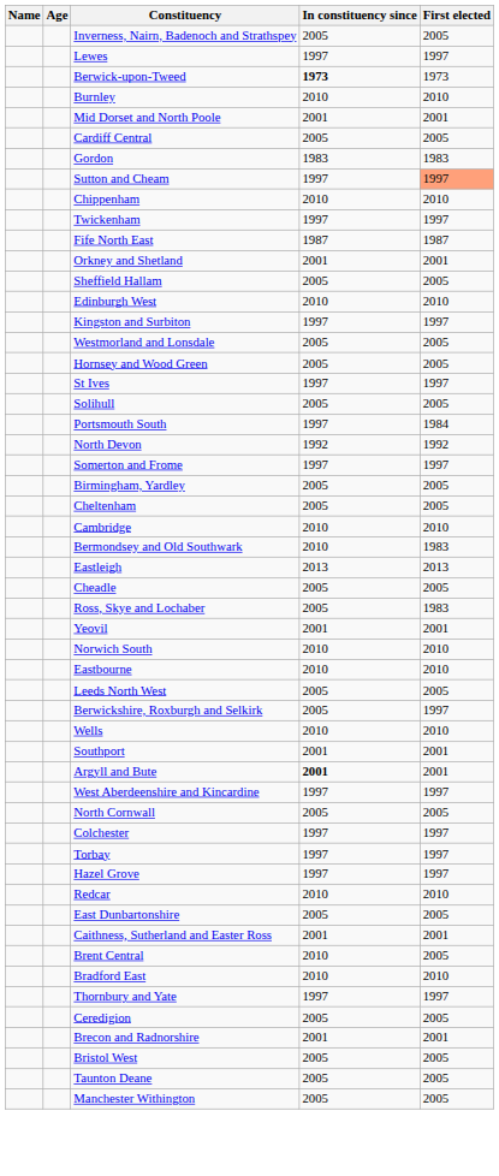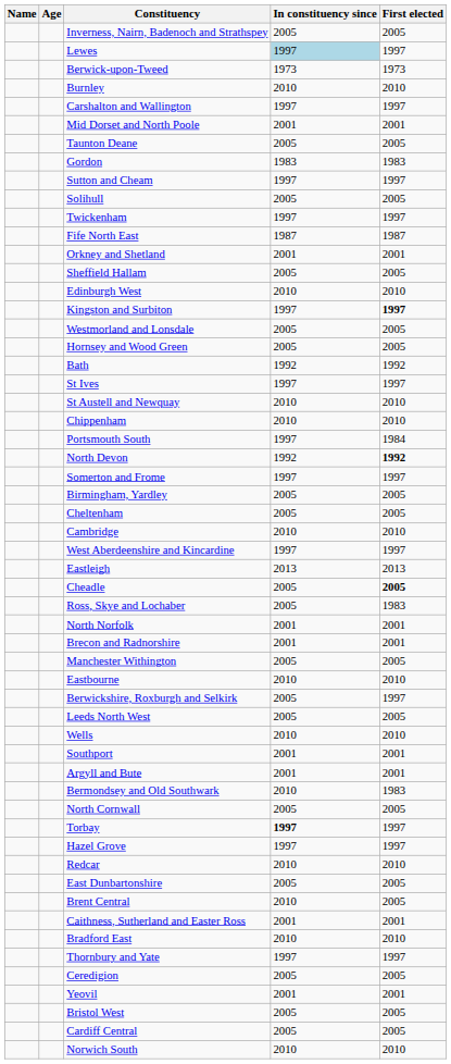Lewes | In constituency since: no background -> lightblue background
Berwick-upon-Tweed | In constituency since: bold -> normal
+ row: Carshalton and Wallington | 1997 | 1997
rows swapped: Taunton Deane <-> Cardiff Central
Sutton and Cheam | First elected: lightsalmon background -> no background
rows swapped: Solihull <-> Chippenham
Kingston and Surbiton | First elected: normal -> bold
+ row: Bath | 1992 | 1992
+ row: St Austell and Newquay | 2010 | 2010
North Devon | First elected: normal -> bold
rows swapped: Bermondsey and Old Southwark <-> West Aberdeenshire and Kincardine
Cheadle | First elected: normal -> bold
+ row: North Norfolk | 2001 | 2001
rows swapped: Yeovil <-> Brecon and Radnorshire
rows swapped: Manchester Withington <-> Norwich South
rows swapped: Berwickshire, Roxburgh and Selkirk <-> Leeds North West
Argyll and Bute | In constituency since: bold -> normal
- row: Colchester | 1997 | 1997
Torbay | In constituency since: normal -> bold
rows swapped: Brent Central <-> Caithness, Sutherland and Easter Ross
